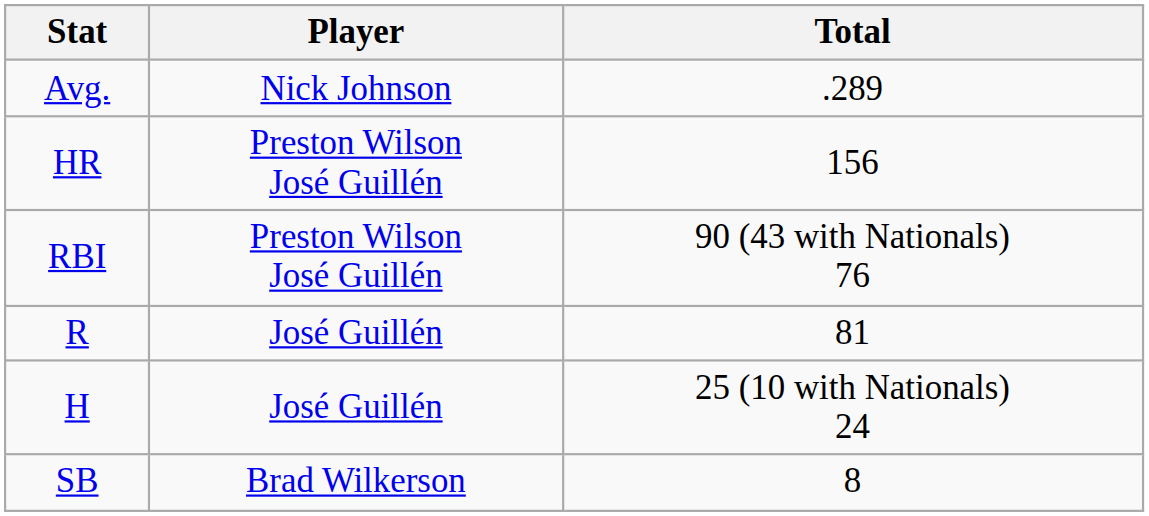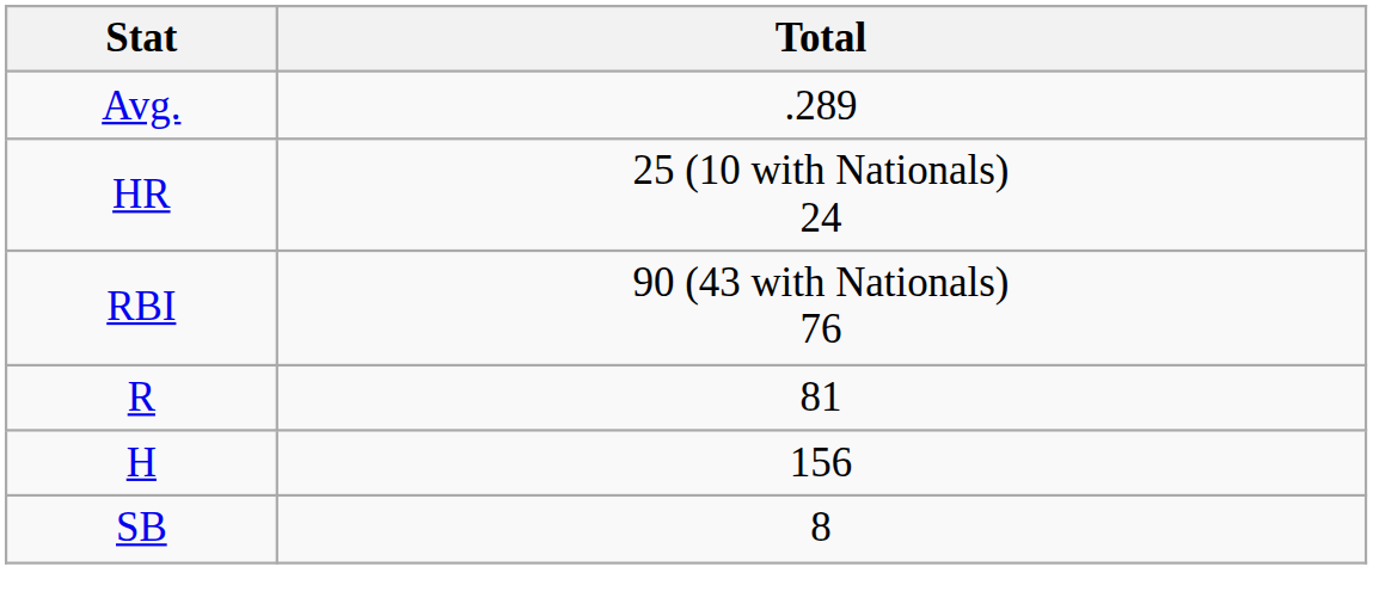- column: Player | Nick Johnson | Preston Wilson José Guillén | Preston Wilson José Guillén | José Guillén | José Guillén | Brad Wilkerson
HR | Total: 156 -> 25 (10 with Nationals) 24
H | Total: 25 (10 with Nationals) 24 -> 156
